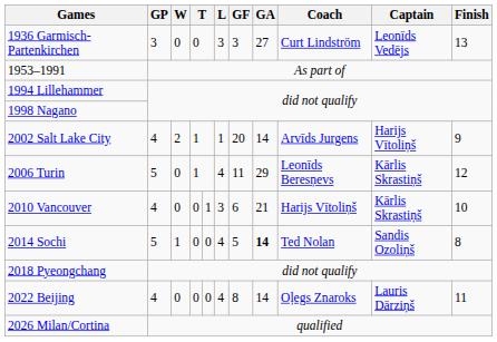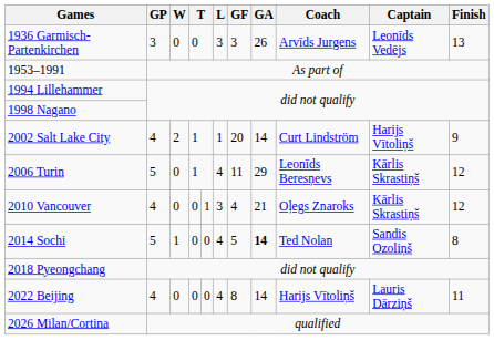1936 Garmisch-Partenkirchen | GA: 27 -> 26
1936 Garmisch-Partenkirchen | Coach: Curt Lindström -> Arvīds Jurgens
2002 Salt Lake City | Coach: Arvīds Jurgens -> Curt Lindström
2010 Vancouver | GF: 6 -> 4
2010 Vancouver | Coach: Harijs Vītoliņš -> Oļegs Znaroks
2010 Vancouver | Finish: 10 -> 12
2022 Beijing | Coach: Oļegs Znaroks -> Harijs Vītoliņš
